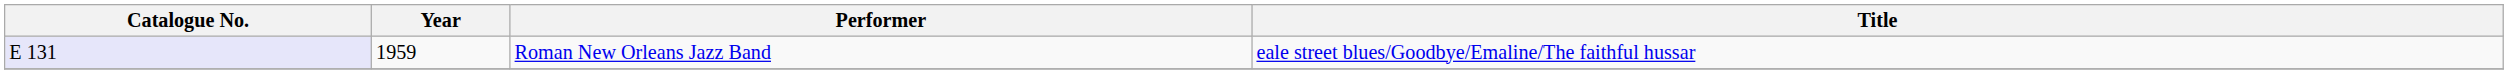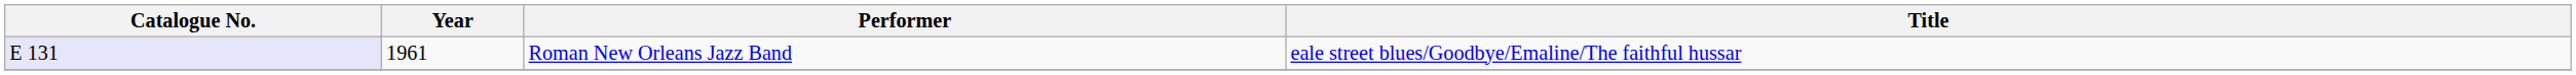Roman New Orleans Jazz Band | Year: 1959 -> 1961
